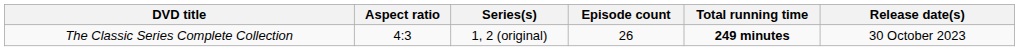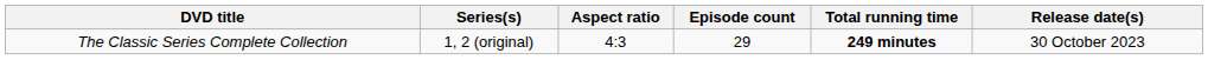columns swapped: Series(s) <-> Aspect ratio
The Classic Series Complete Collection | Episode count: 26 -> 29
